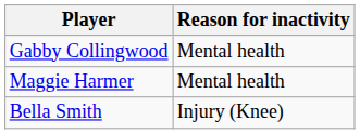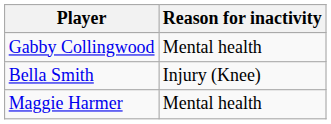rows swapped: Maggie Harmer <-> Bella Smith
